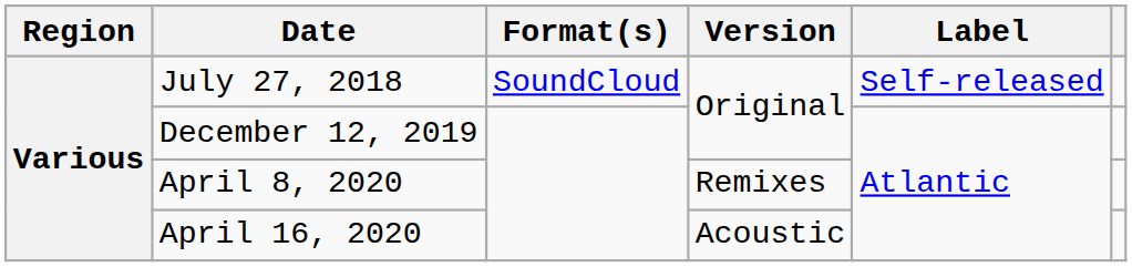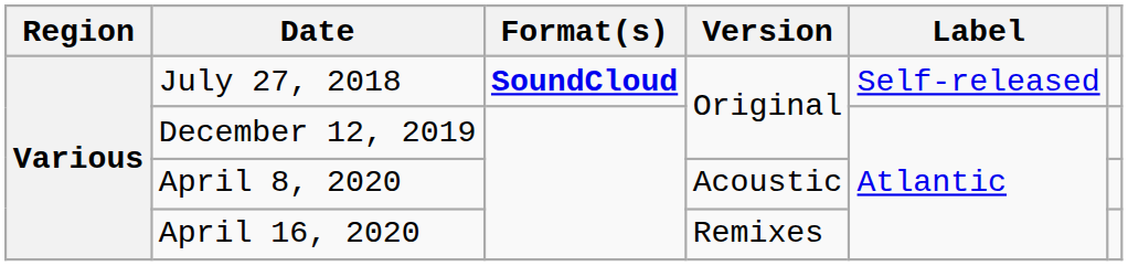July 27, 2018 | Format(s): normal -> bold
April 8, 2020 | Version: Remixes -> Acoustic
April 16, 2020 | Version: Acoustic -> Remixes
